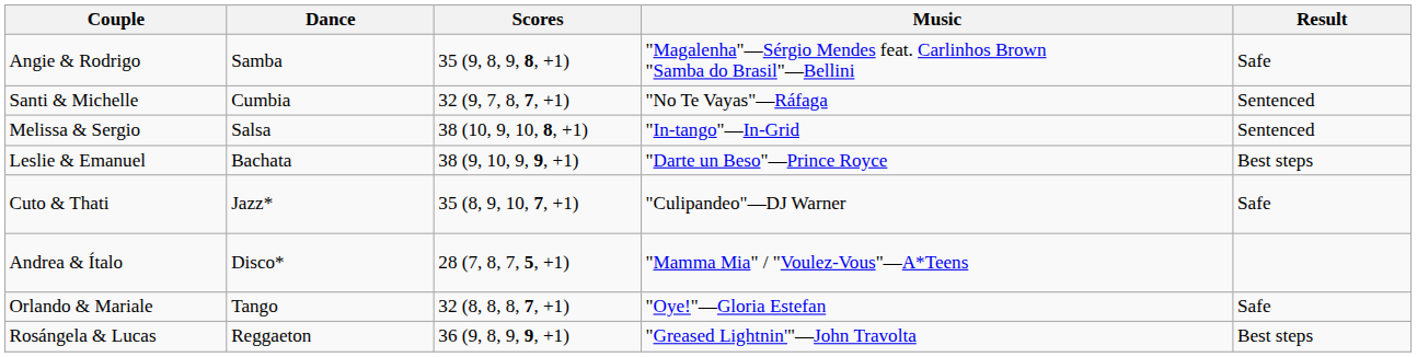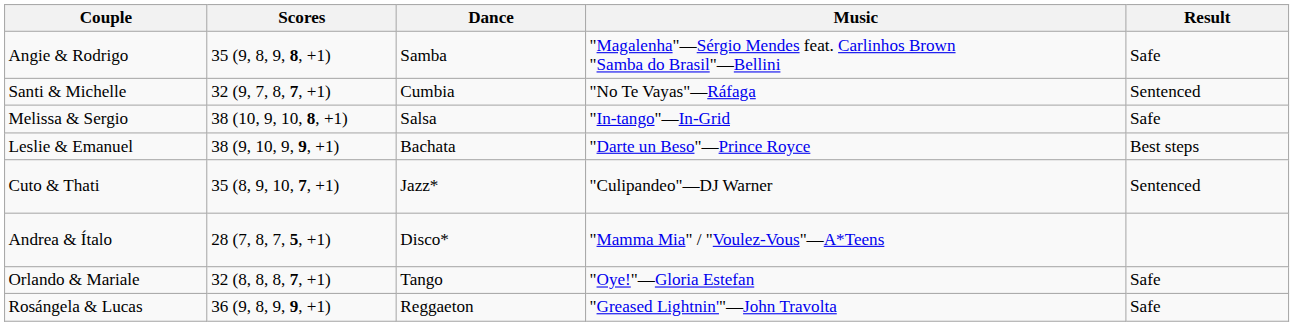columns swapped: Scores <-> Dance
Melissa & Sergio | Result: Sentenced -> Safe
Cuto & Thati | Result: Safe -> Sentenced
Rosángela & Lucas | Result: Best steps -> Safe
